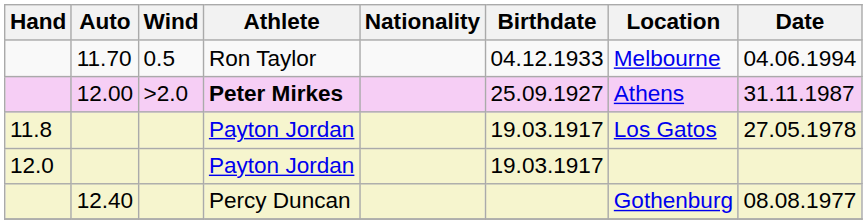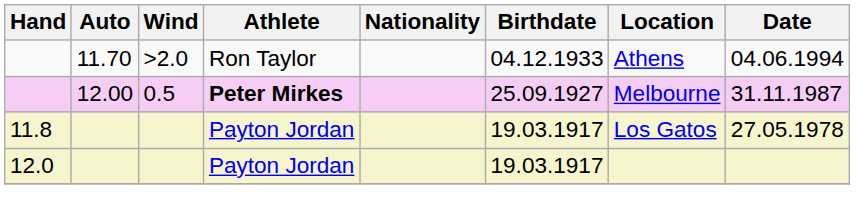11.70 | Wind: 0.5 -> >2.0
11.70 | Location: Melbourne -> Athens
12.00 | Wind: >2.0 -> 0.5
12.00 | Location: Athens -> Melbourne
- row: 12.40 | Percy Duncan | Gothenburg | 08.08.1977
